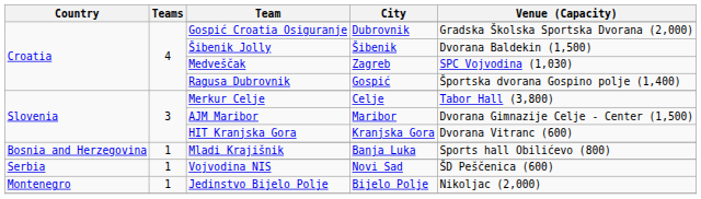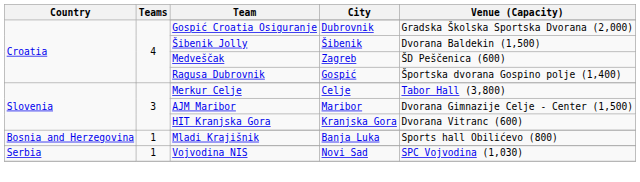Medveščak | Venue (Capacity): SPC Vojvodina (1,030) -> ŠD Peščenica (600)
Vojvodina NIS | Venue (Capacity): ŠD Peščenica (600) -> SPC Vojvodina (1,030)
- row: Montenegro | 1 | Jedinstvo Bijelo Polje | Bijelo Polje | Nikoljac (2,000)
